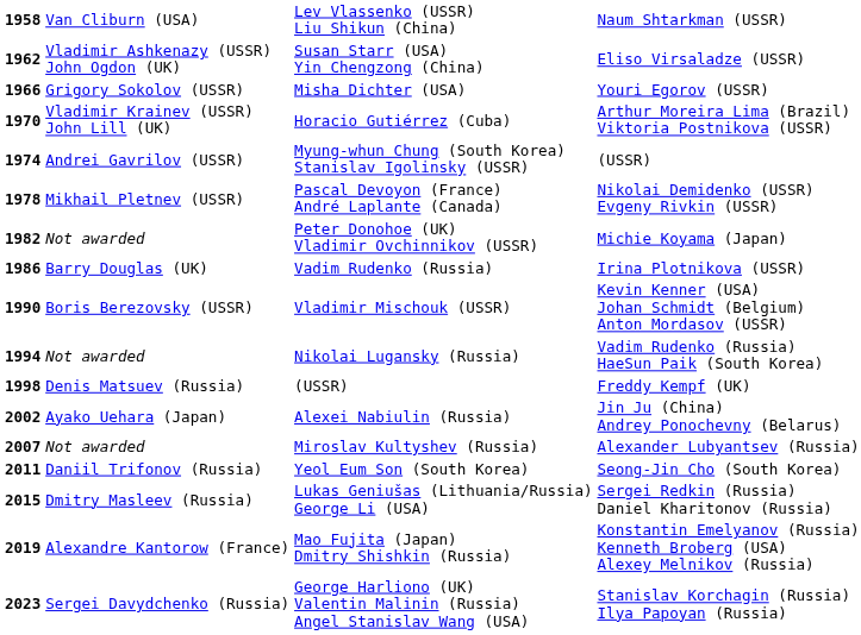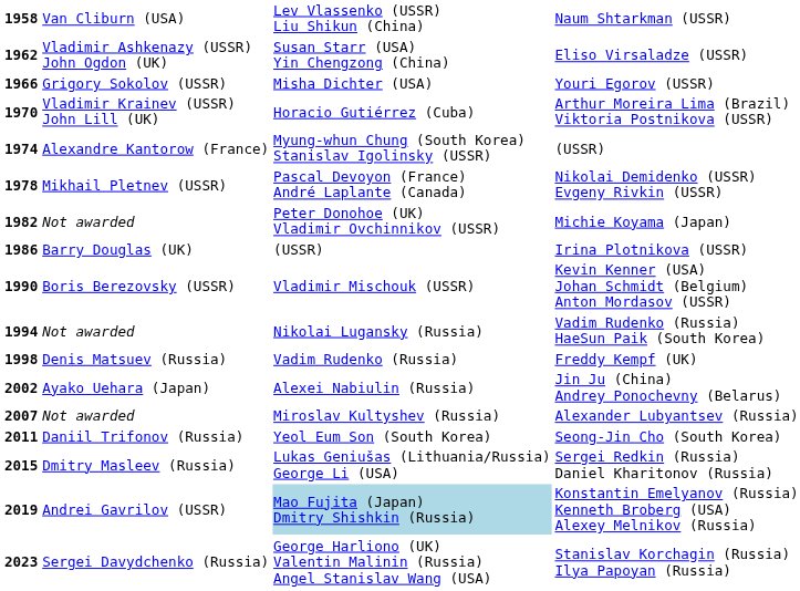1974 | column 2: Andrei Gavrilov (USSR) -> Alexandre Kantorow (France)
1986 | column 3: Vadim Rudenko (Russia) -> (USSR)
1998 | column 3: (USSR) -> Vadim Rudenko (Russia)
2019 | column 2: Alexandre Kantorow (France) -> Andrei Gavrilov (USSR)
2019 | column 3: no background -> lightblue background
